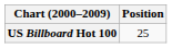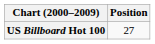US Billboard Hot 100 | Position: 25 -> 27
